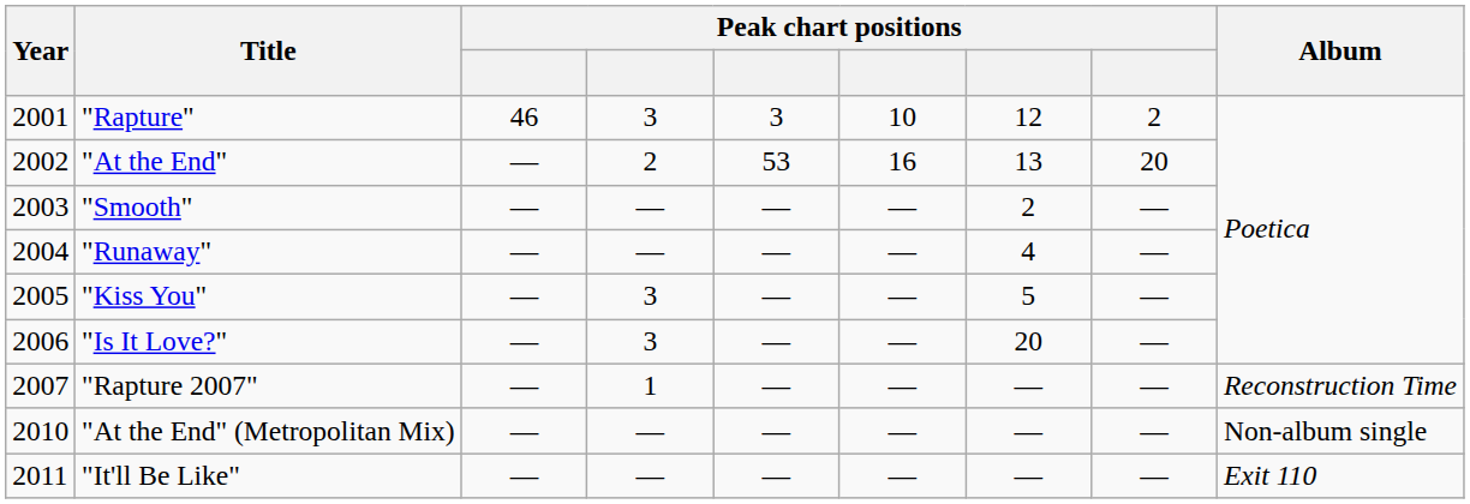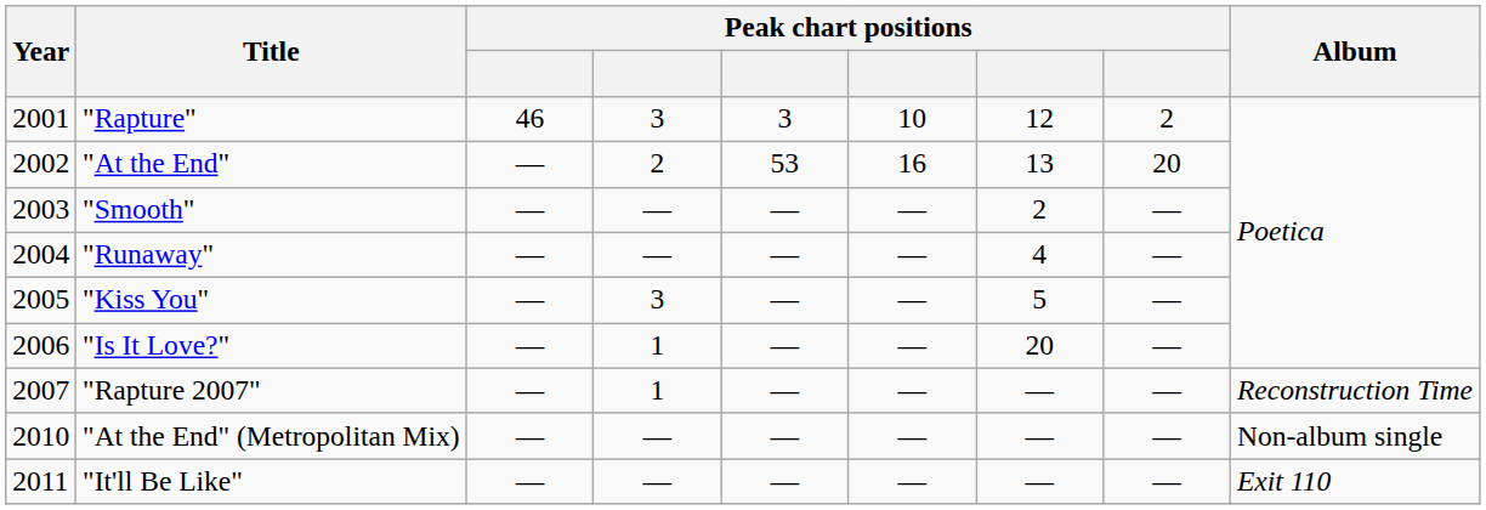"Is It Love?" | column 4: 3 -> 1
